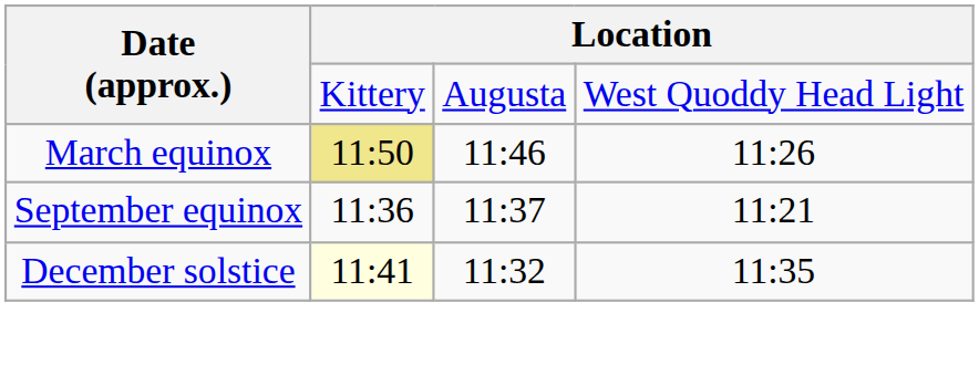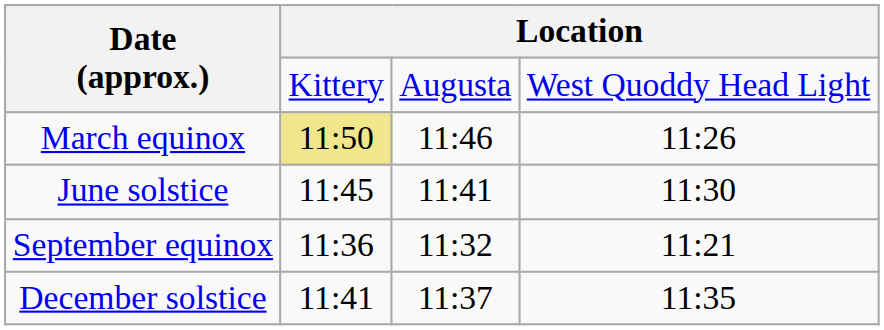+ row: June solstice | 11:45 | 11:41 | 11:30
September equinox | column 3: 11:37 -> 11:32
December solstice | column 2: lightyellow background -> no background
December solstice | column 3: 11:32 -> 11:37
